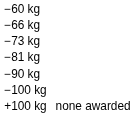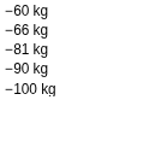- row: −73 kg
- row: +100 kg | none awarded
